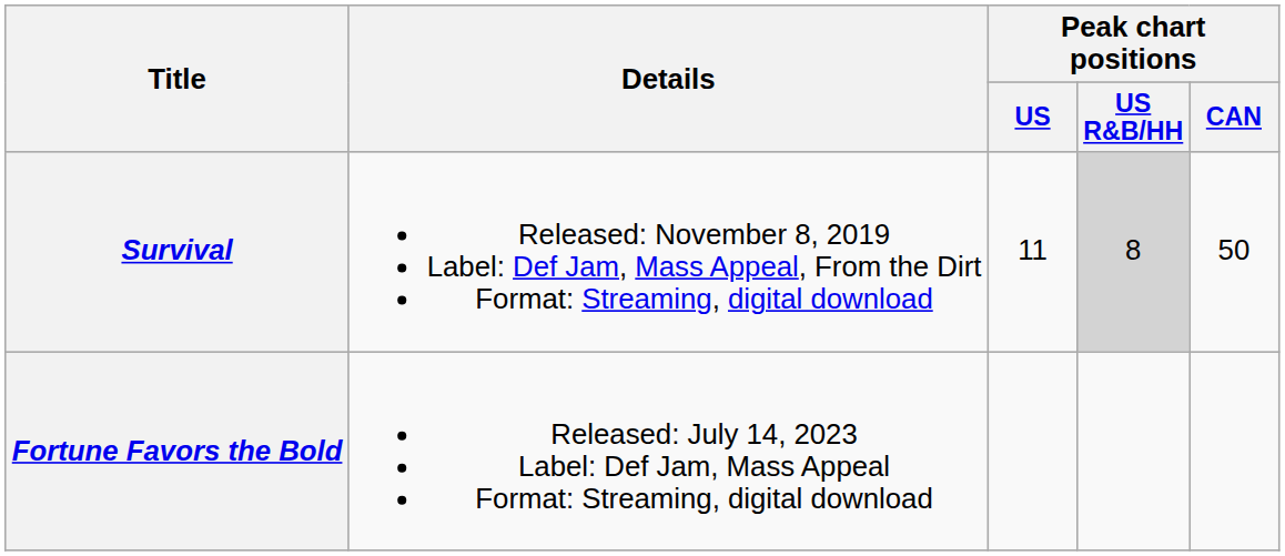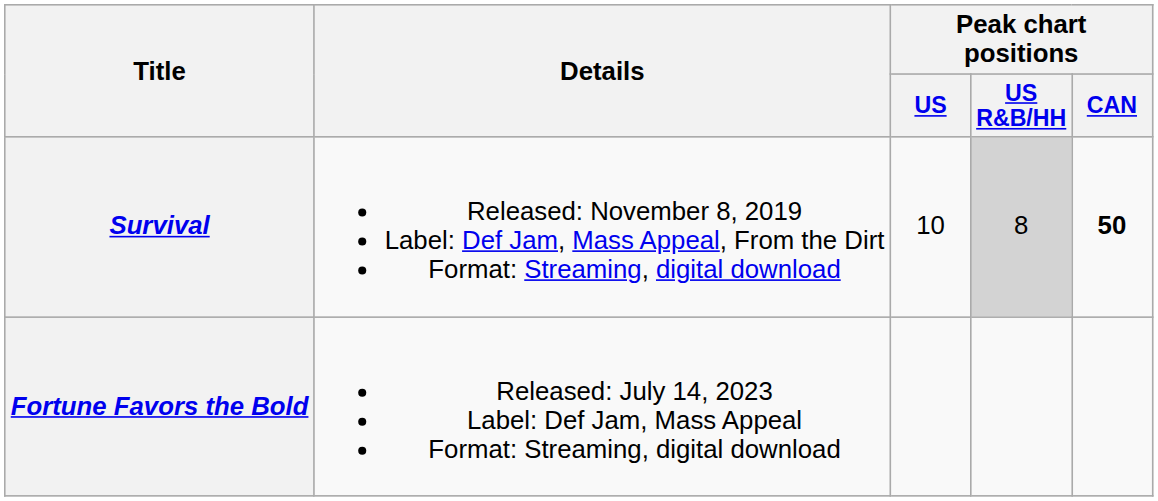Survival | Peak chart positions / US: 11 -> 10
Survival | Peak chart positions / CAN: normal -> bold
